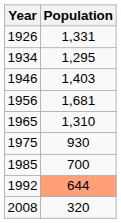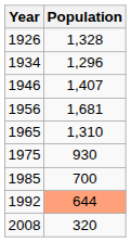1926 | Population: 1,331 -> 1,328
1934 | Population: 1,295 -> 1,296
1946 | Population: 1,403 -> 1,407
